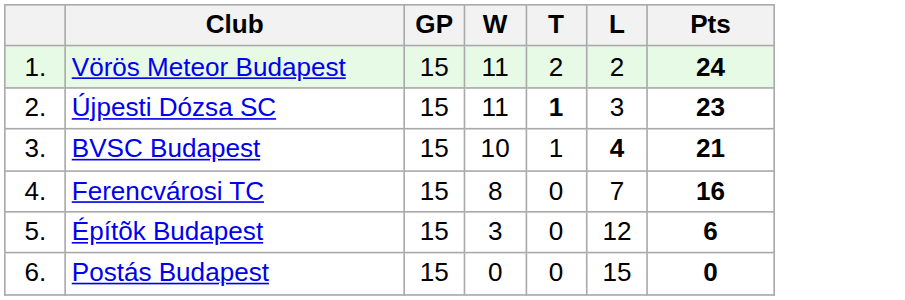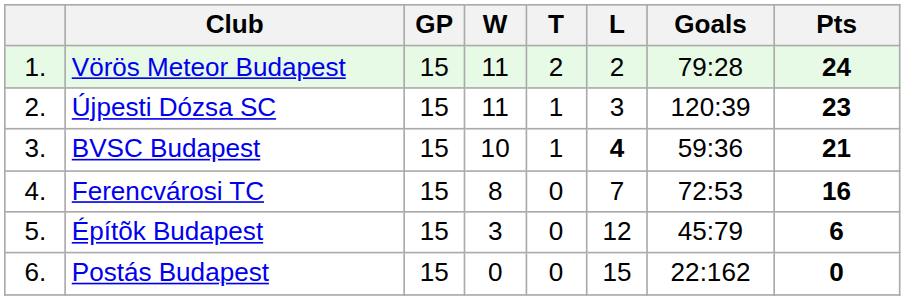+ column: Goals | 79:28 | 120:39 | 59:36 | 72:53 | 45:79 | 22:162
Újpesti Dózsa SC | T: bold -> normal
